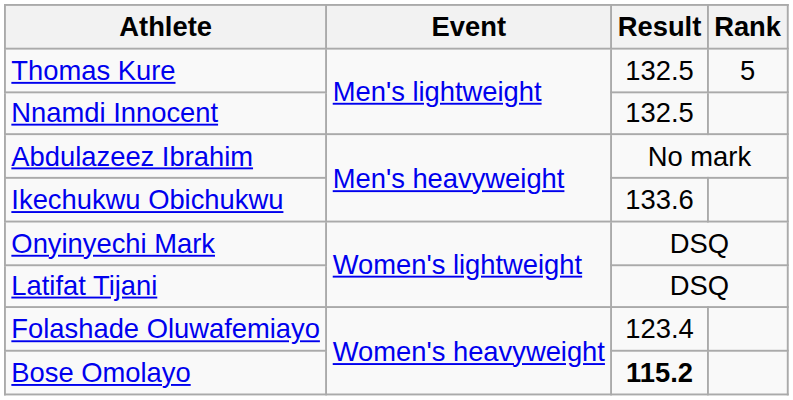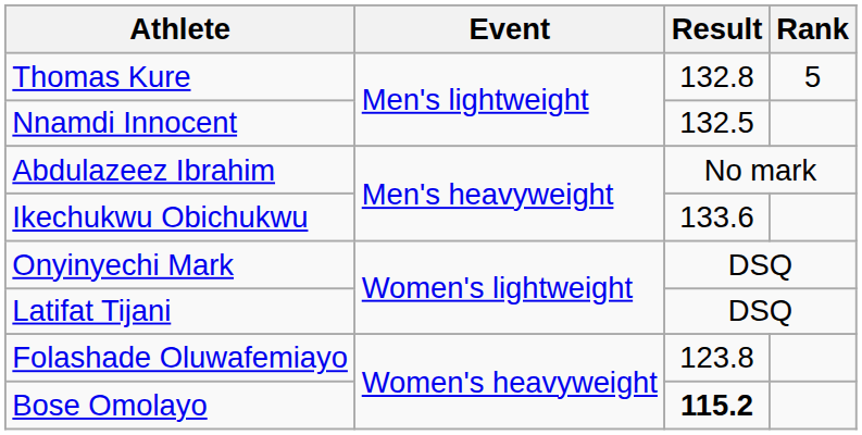Thomas Kure | Result: 132.5 -> 132.8
Folashade Oluwafemiayo | Result: 123.4 -> 123.8
